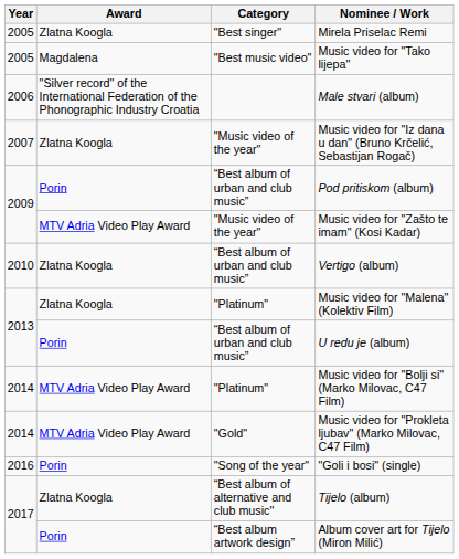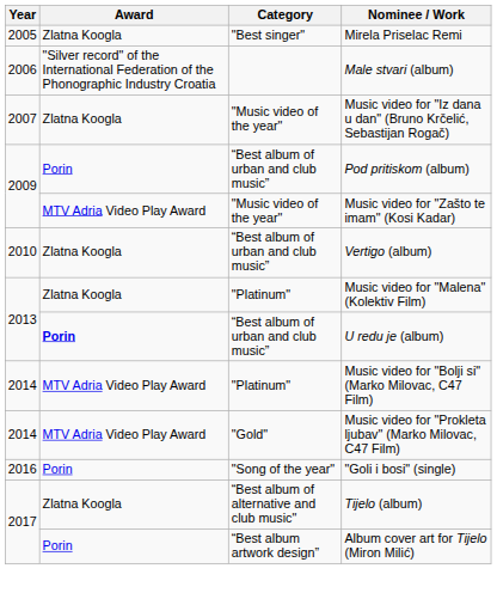- row: 2005 | Magdalena | "Best music video" | Music video for "Tako lijepa"
U redu je (album) | Award: normal -> bold
